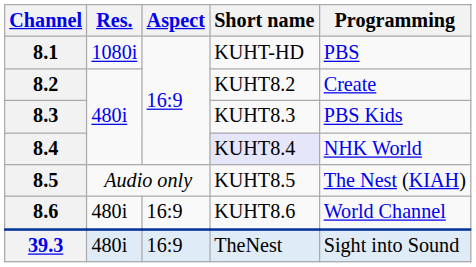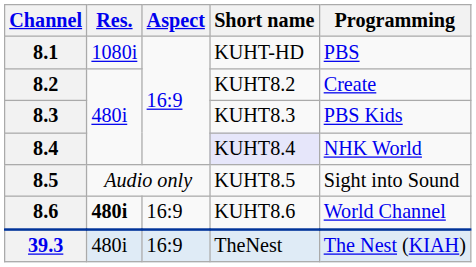8.5 | Programming: The Nest (KIAH) -> Sight into Sound
8.6 | Res.: normal -> bold
39.3 | Programming: Sight into Sound -> The Nest (KIAH)
